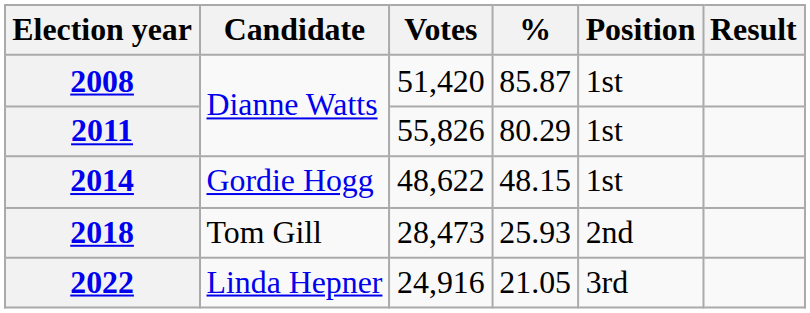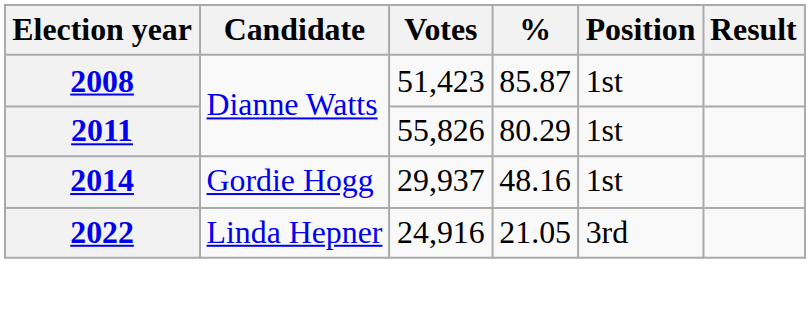2008 | Votes: 51,420 -> 51,423
2014 | Votes: 48,622 -> 29,937
2014 | %: 48.15 -> 48.16
- row: 2018 | Tom Gill | 28,473 | 25.93 | 2nd
